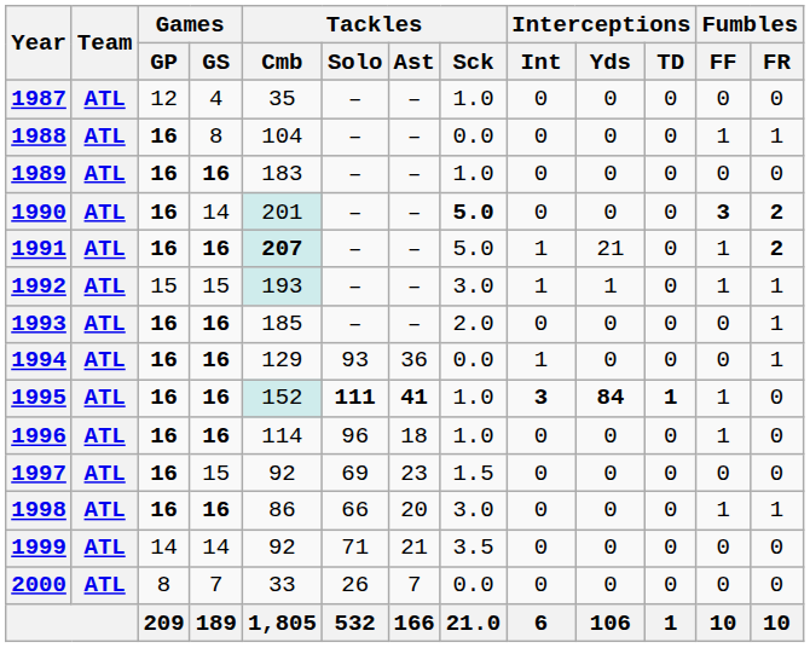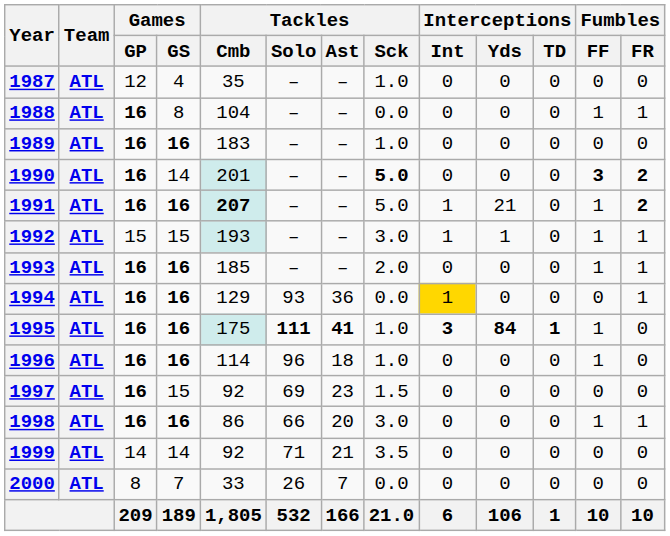1993 | Fumbles / FF: 0 -> 1
1994 | Interceptions / Int: no background -> gold background
1995 | Tackles / Cmb: 152 -> 175
